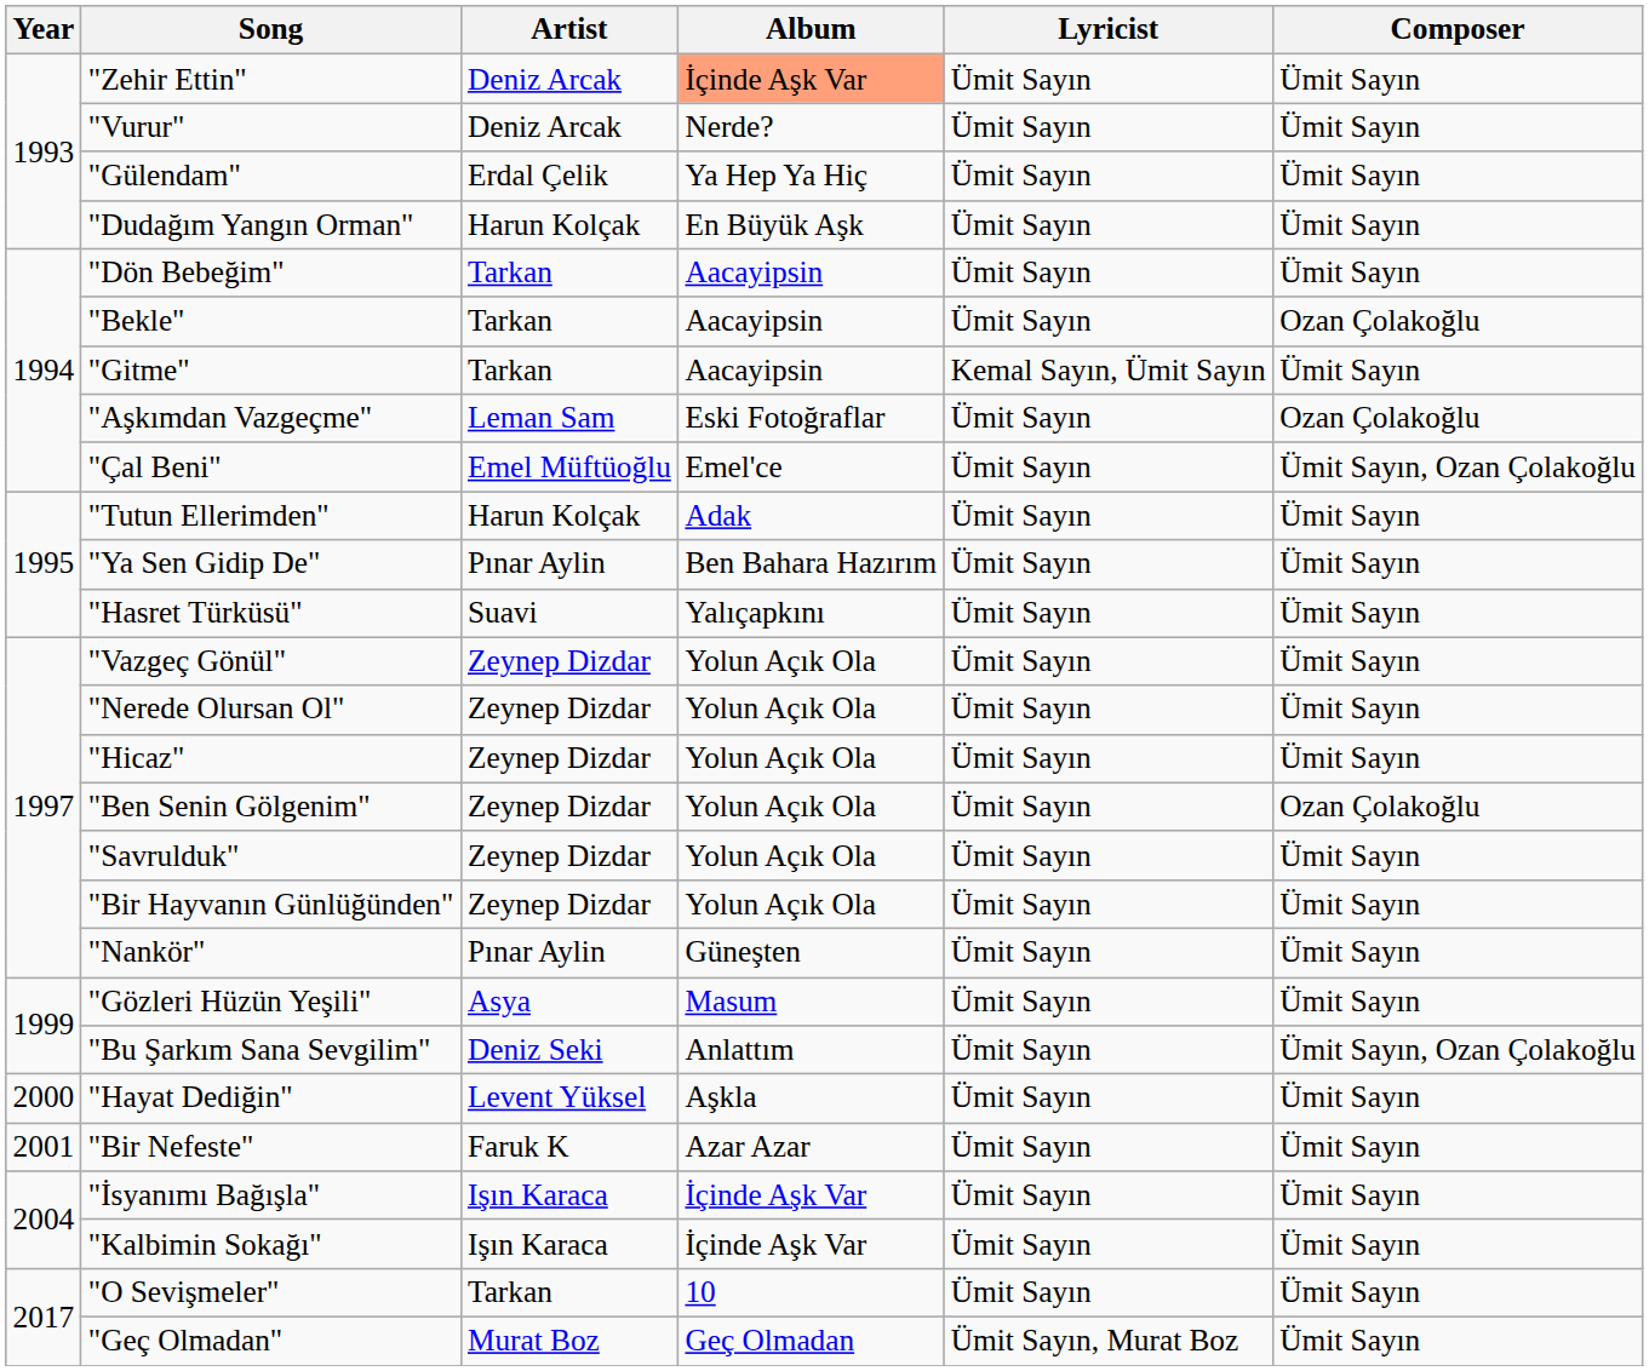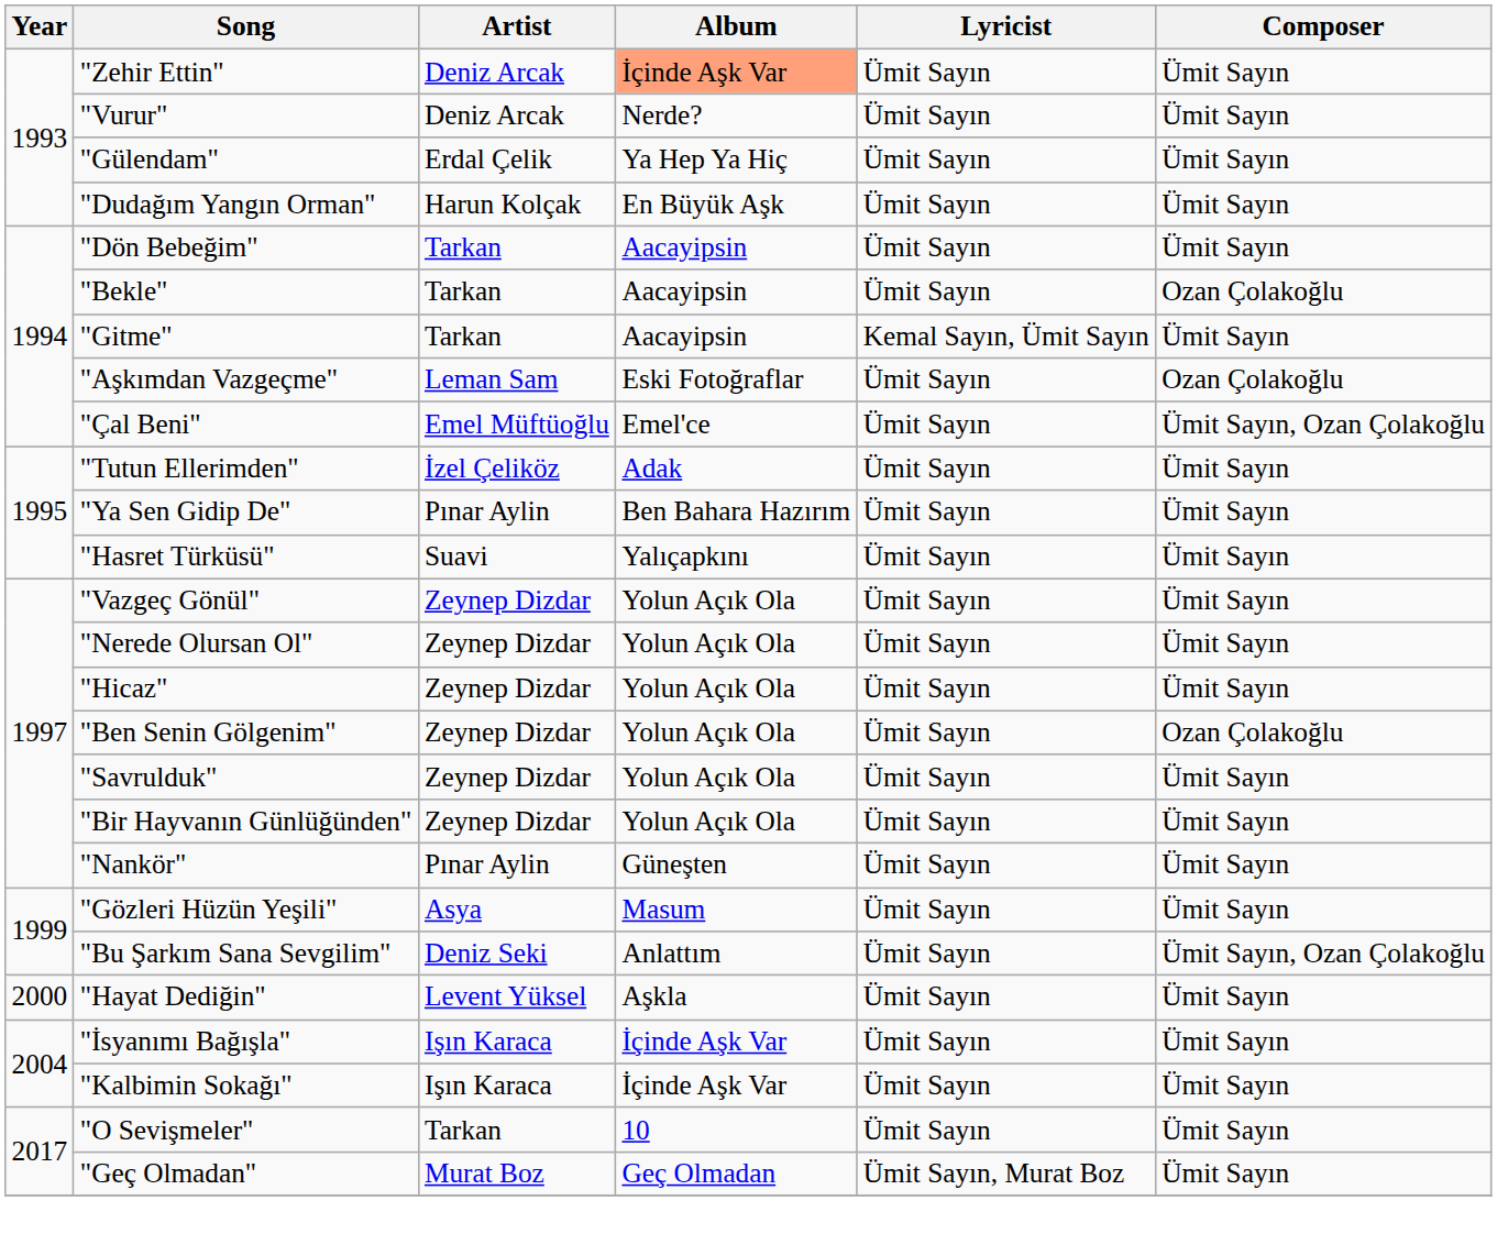"Tutun Ellerimden" | Artist: Harun Kolçak -> İzel Çeliköz
- row: 2001 | "Bir Nefeste" | Faruk K | Azar Azar | Ümit Sayın | Ümit Sayın
